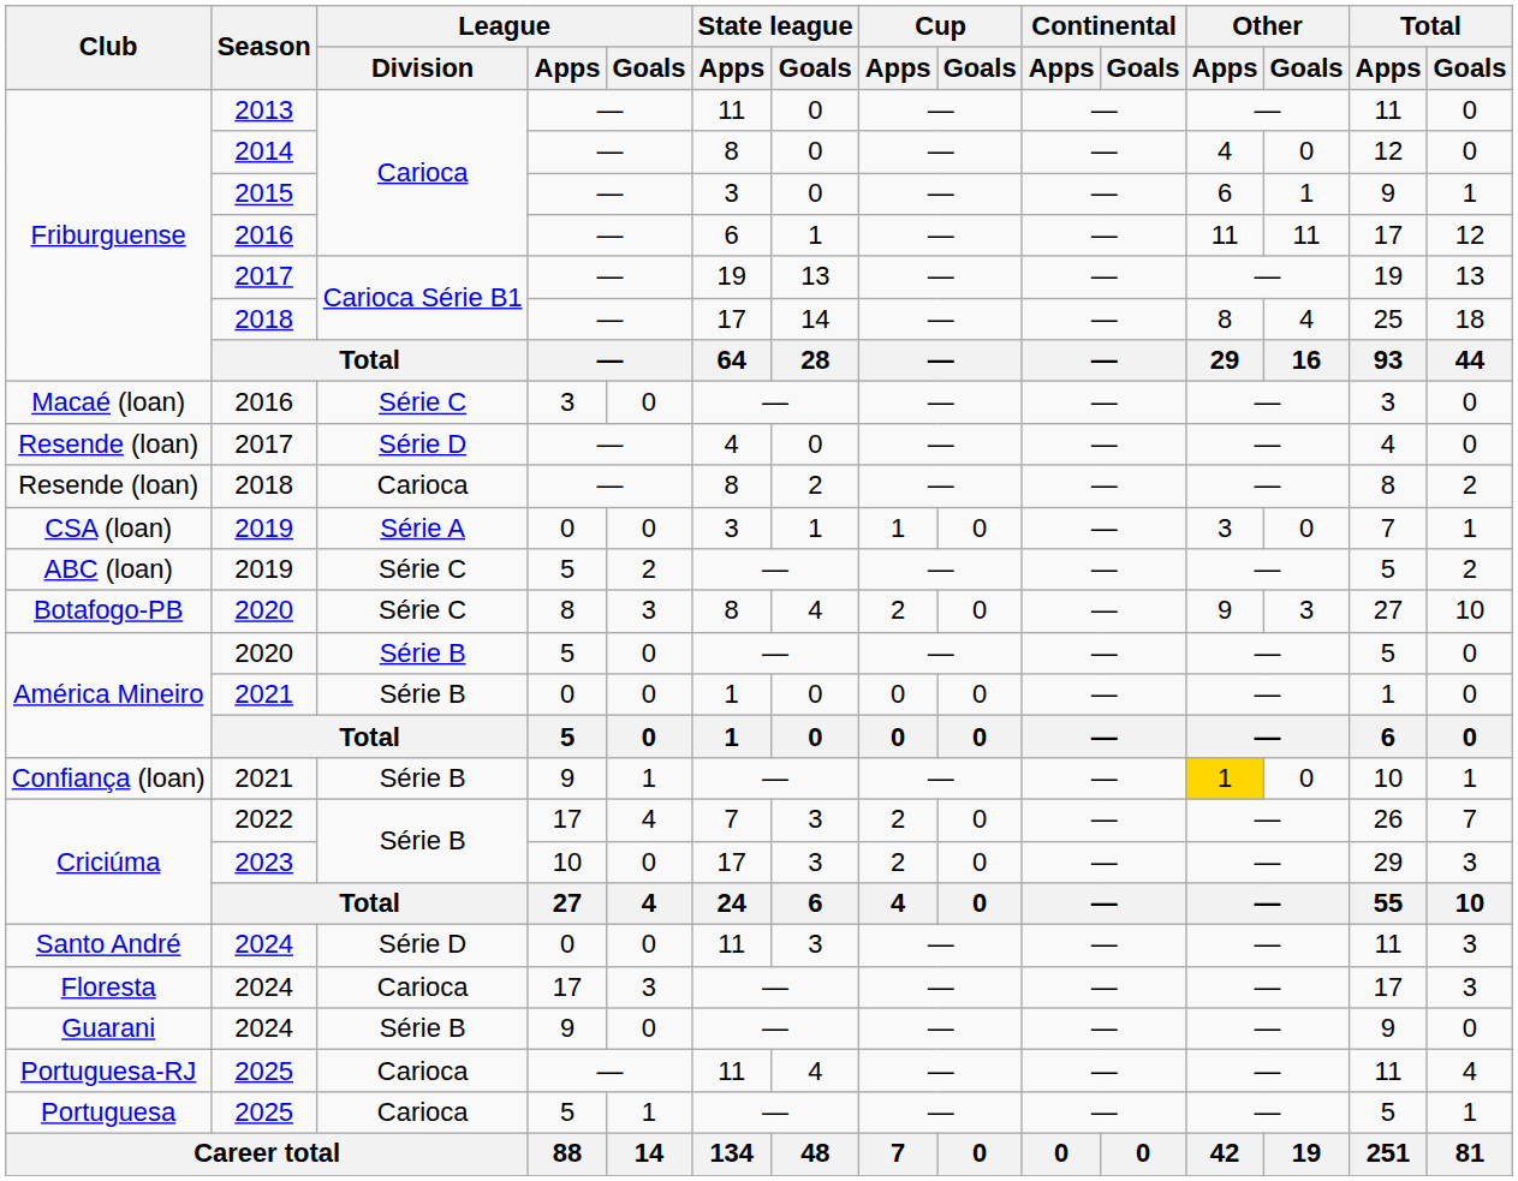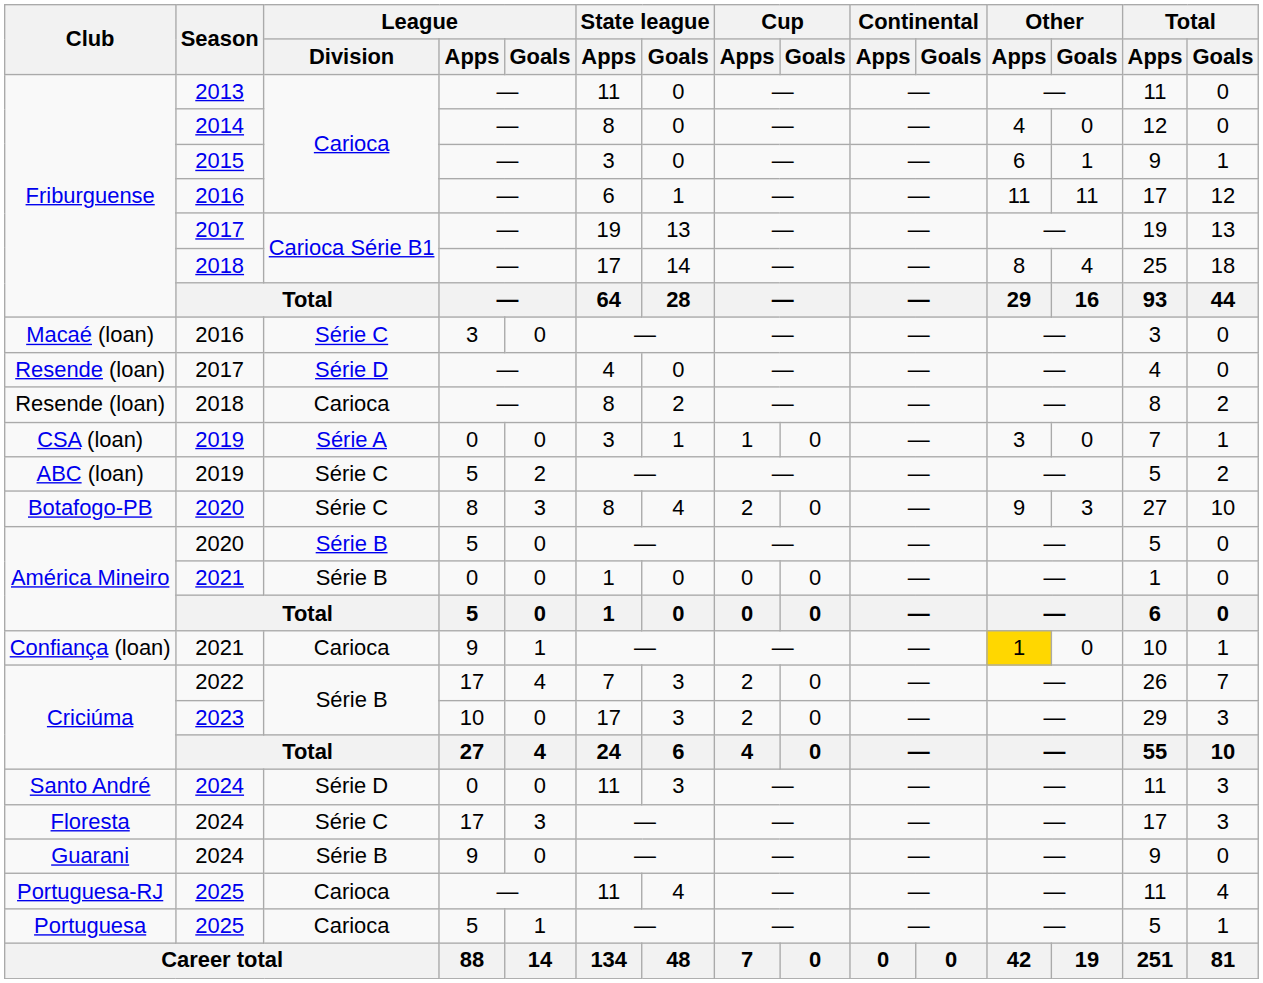Confiança (loan) | League / Division: Série B -> Carioca
Floresta | League / Division: Carioca -> Série C
